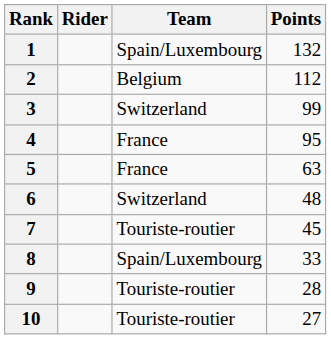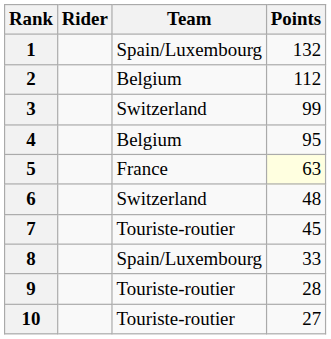4 | Team: France -> Belgium
5 | Points: no background -> lightyellow background
